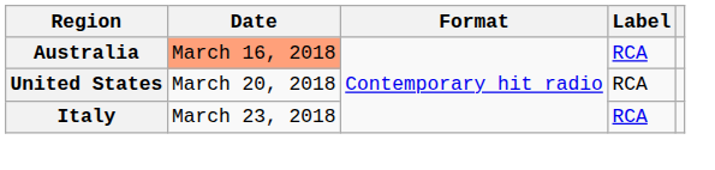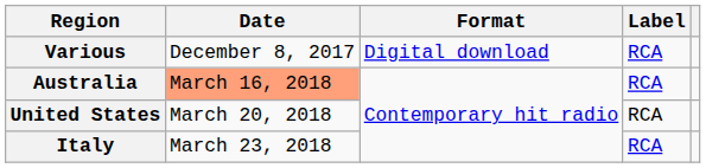+ row: Various | December 8, 2017 | Digital download | RCA
